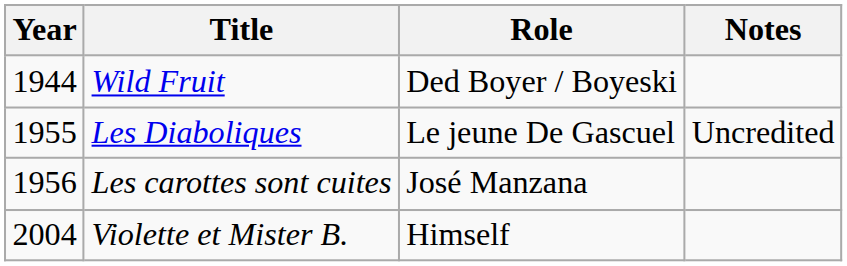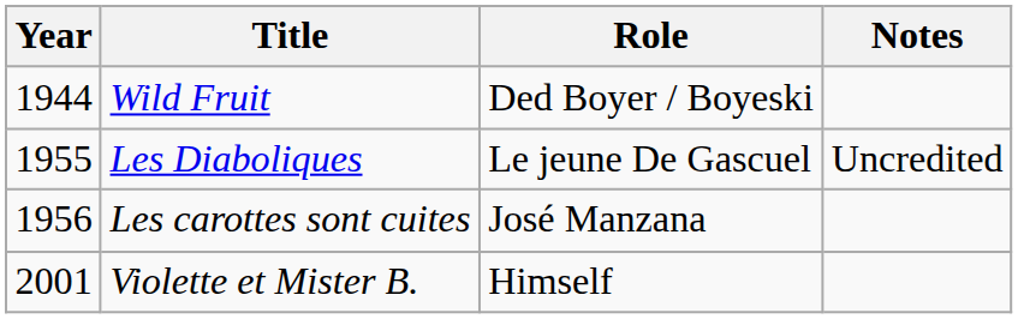Violette et Mister B. | Year: 2004 -> 2001
